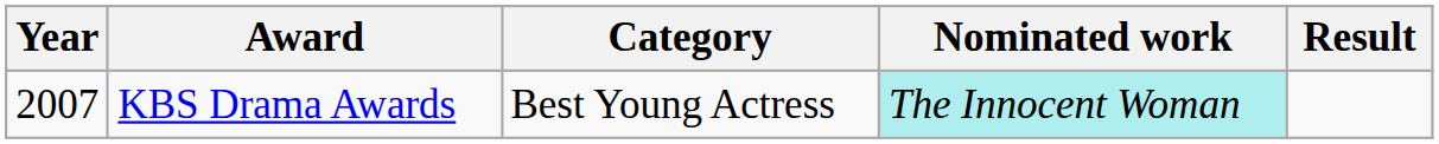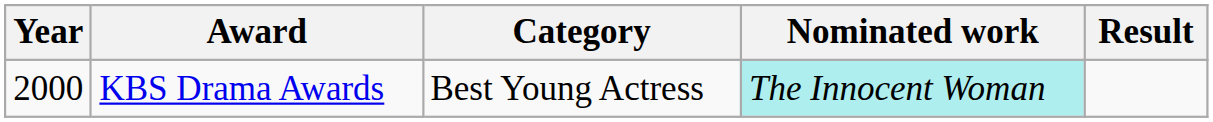KBS Drama Awards | Year: 2007 -> 2000
